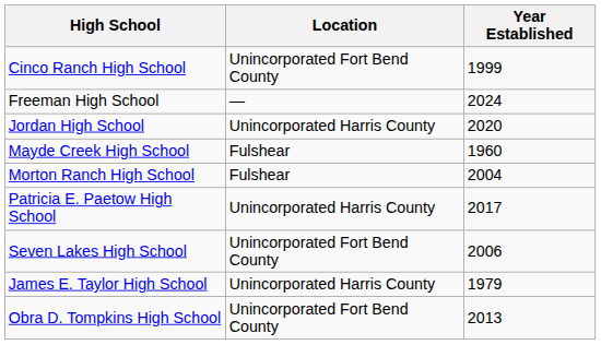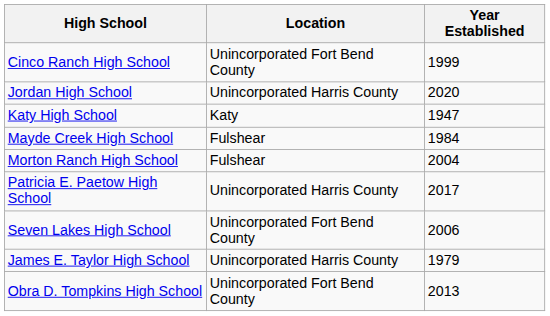- row: Freeman High School | — | 2024
+ row: Katy High School | Katy | 1947
Mayde Creek High School | Year Established: 1960 -> 1984
